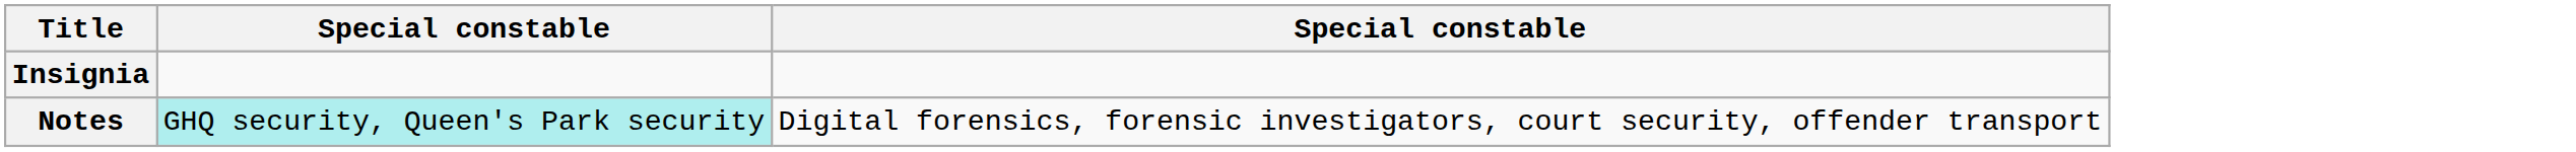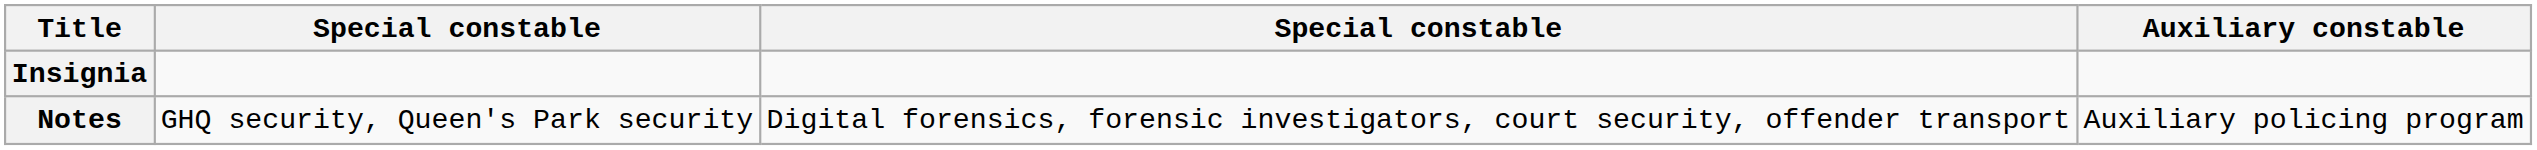+ column: Auxiliary constable | Auxiliary policing program
Notes | column 2: paleturquoise background -> no background
